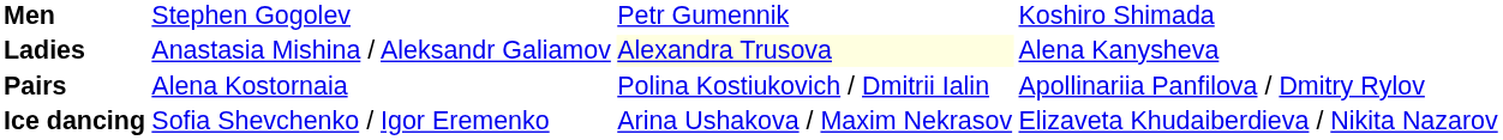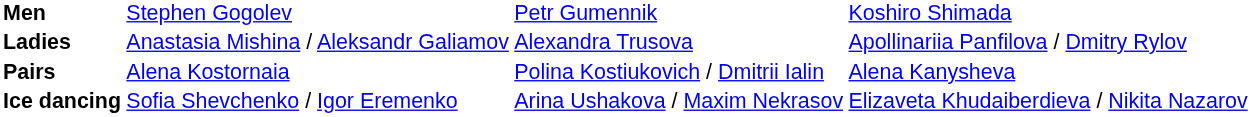Ladies | column 3: lightyellow background -> no background
Ladies | column 4: Alena Kanysheva -> Apollinariia Panfilova / Dmitry Rylov
Pairs | column 4: Apollinariia Panfilova / Dmitry Rylov -> Alena Kanysheva
